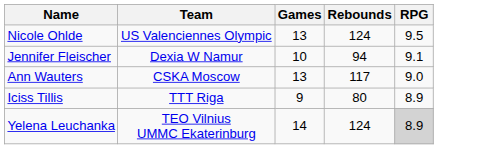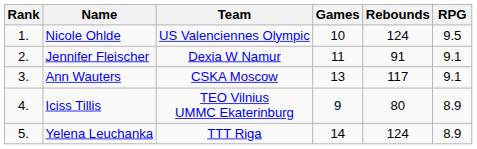+ column: Rank | 1. | 2. | 3. | 4. | 5.
Nicole Ohlde | Games: 13 -> 10
Jennifer Fleischer | Games: 10 -> 11
Jennifer Fleischer | Rebounds: 94 -> 91
Ann Wauters | RPG: 9.0 -> 9.1
Iciss Tillis | Team: TTT Riga -> TEO Vilnius UMMC Ekaterinburg
Yelena Leuchanka | Team: TEO Vilnius UMMC Ekaterinburg -> TTT Riga
Yelena Leuchanka | RPG: lightgrey background -> no background
